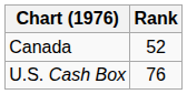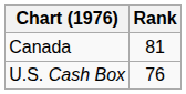Canada | Rank: 52 -> 81
